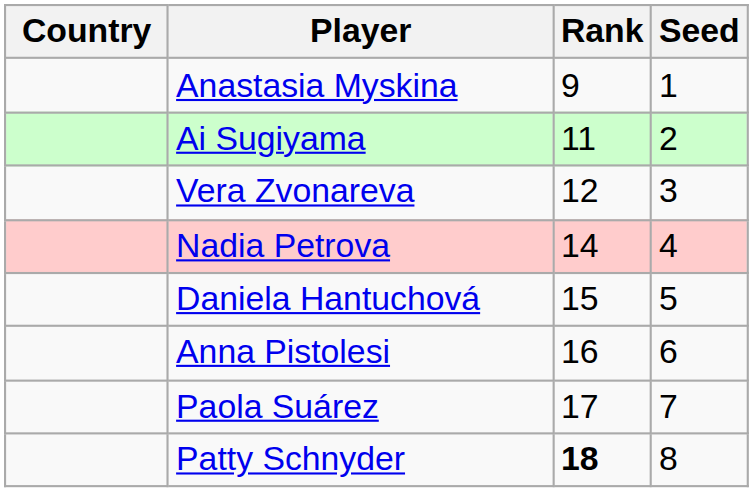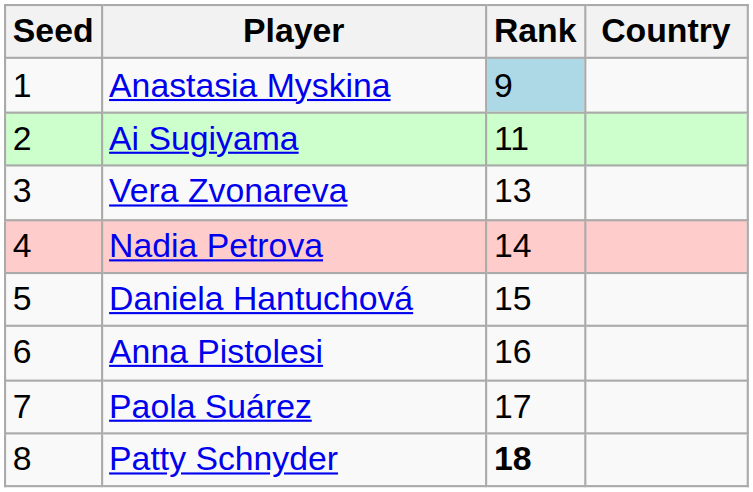columns swapped: Country <-> Seed
Anastasia Myskina | Rank: no background -> lightblue background
Vera Zvonareva | Rank: 12 -> 13
